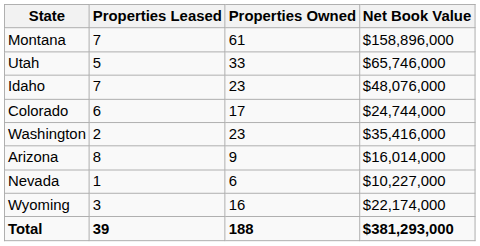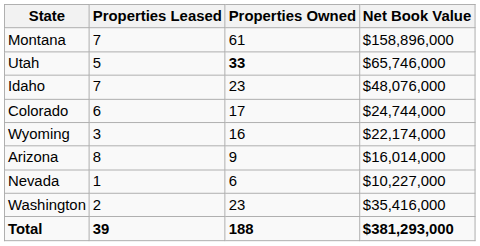Utah | Properties Owned: normal -> bold
rows swapped: Wyoming <-> Washington
